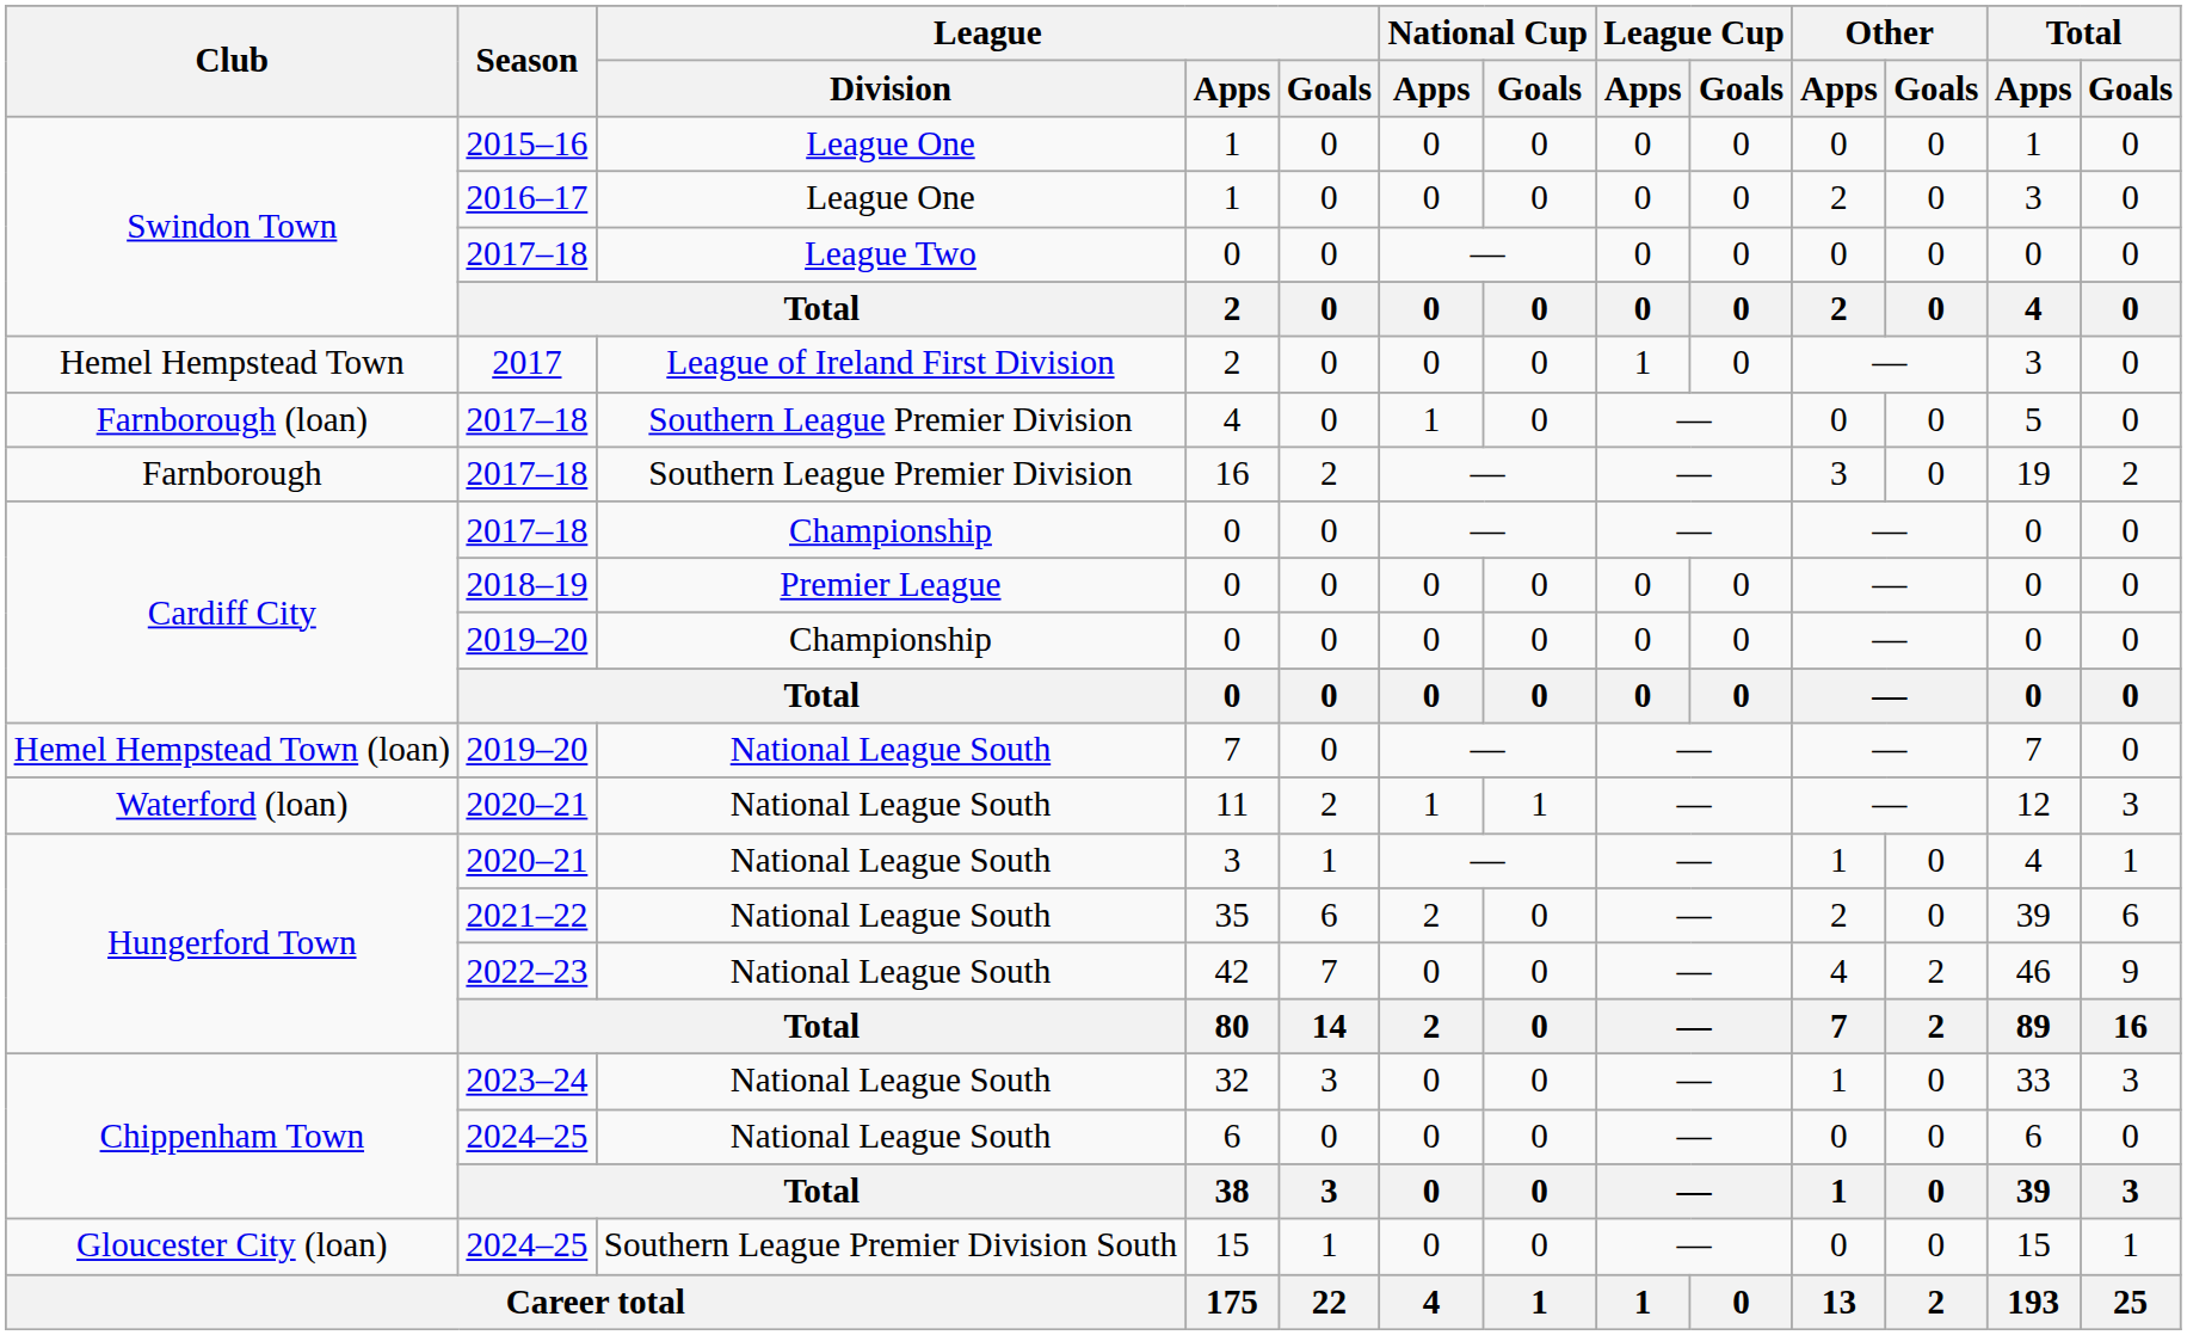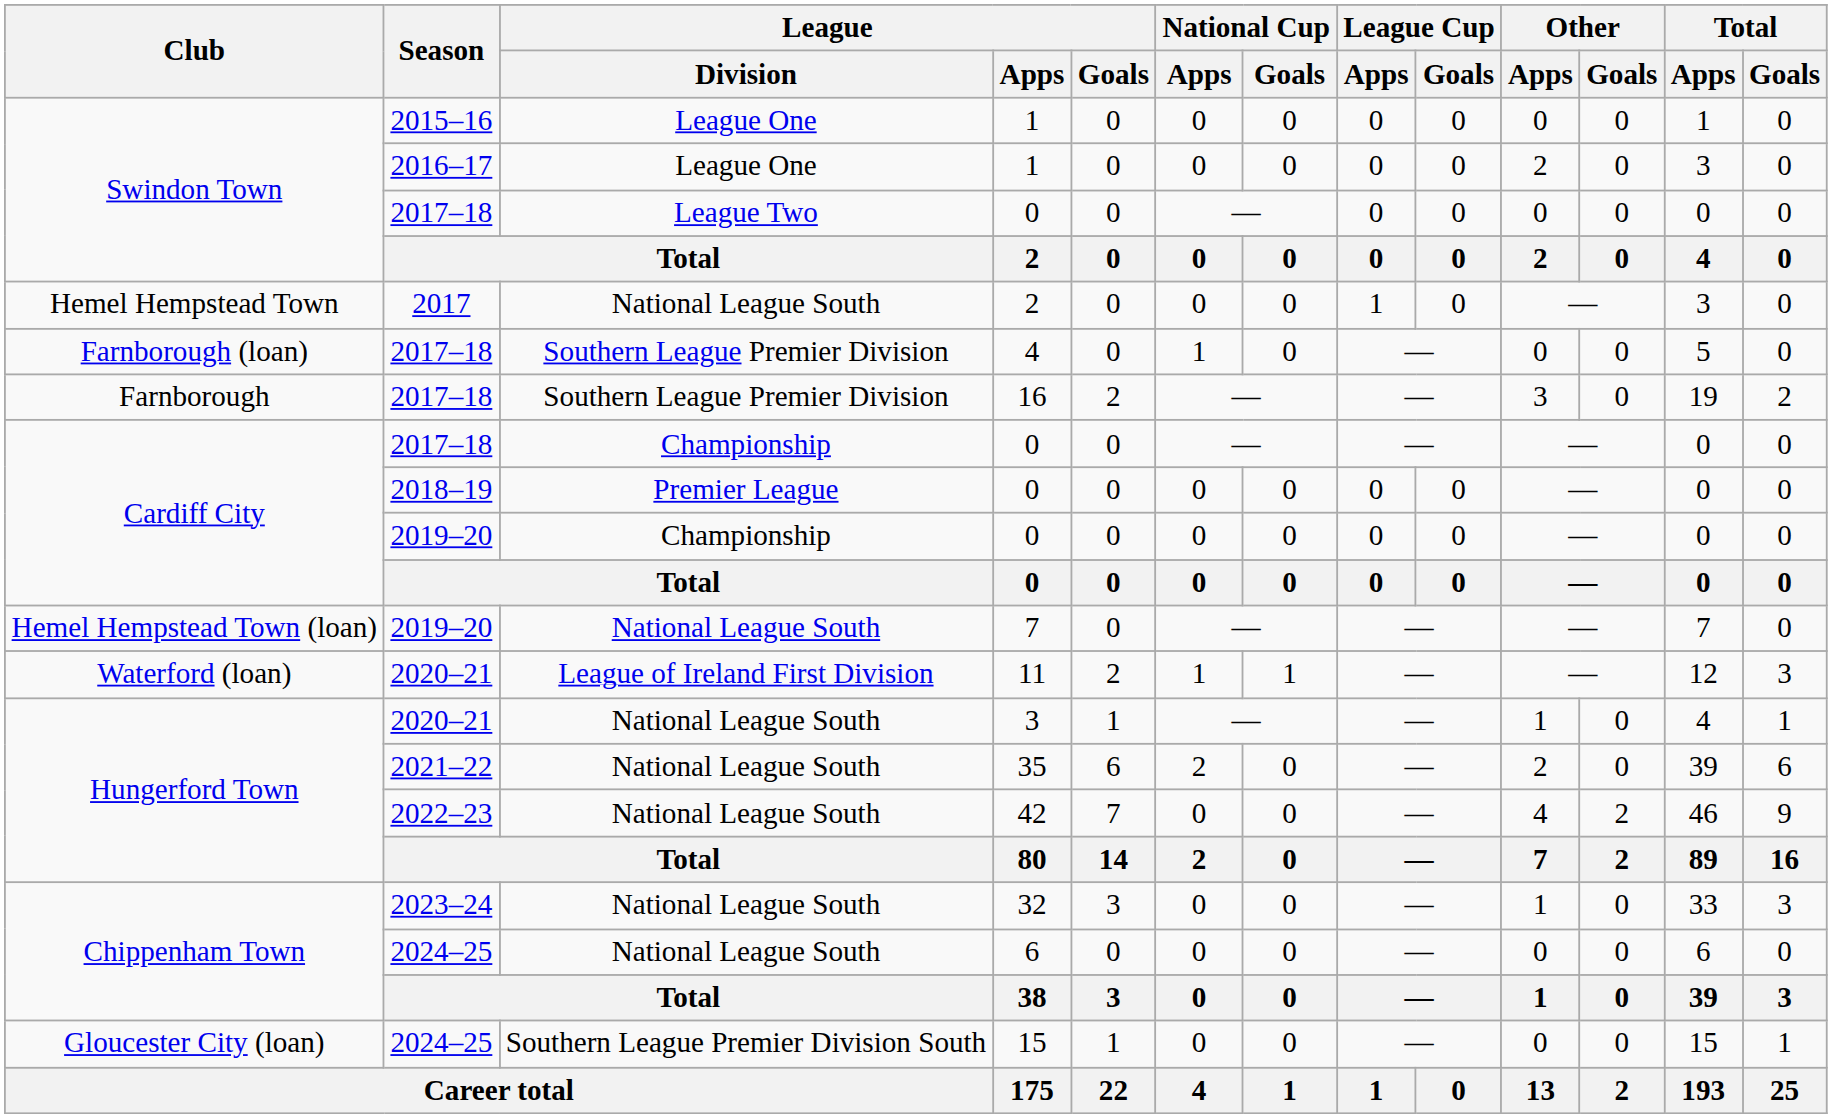2017 / 2 | League / Division: League of Ireland First Division -> National League South
11 | League / Division: National League South -> League of Ireland First Division
